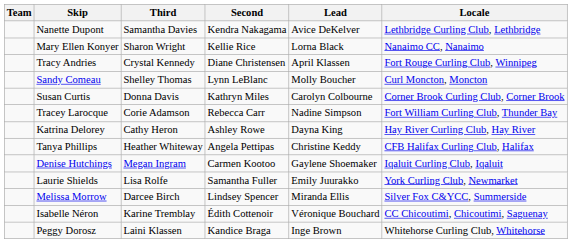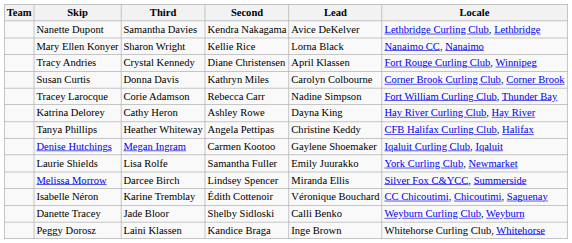- row: Sandy Comeau | Shelley Thomas | Lynn LeBlanc | Molly Boucher | Curl Moncton, Moncton
+ row: Danette Tracey | Jade Bloor | Shelby Sidloski | Calli Benko | Weyburn Curling Club, Weyburn
